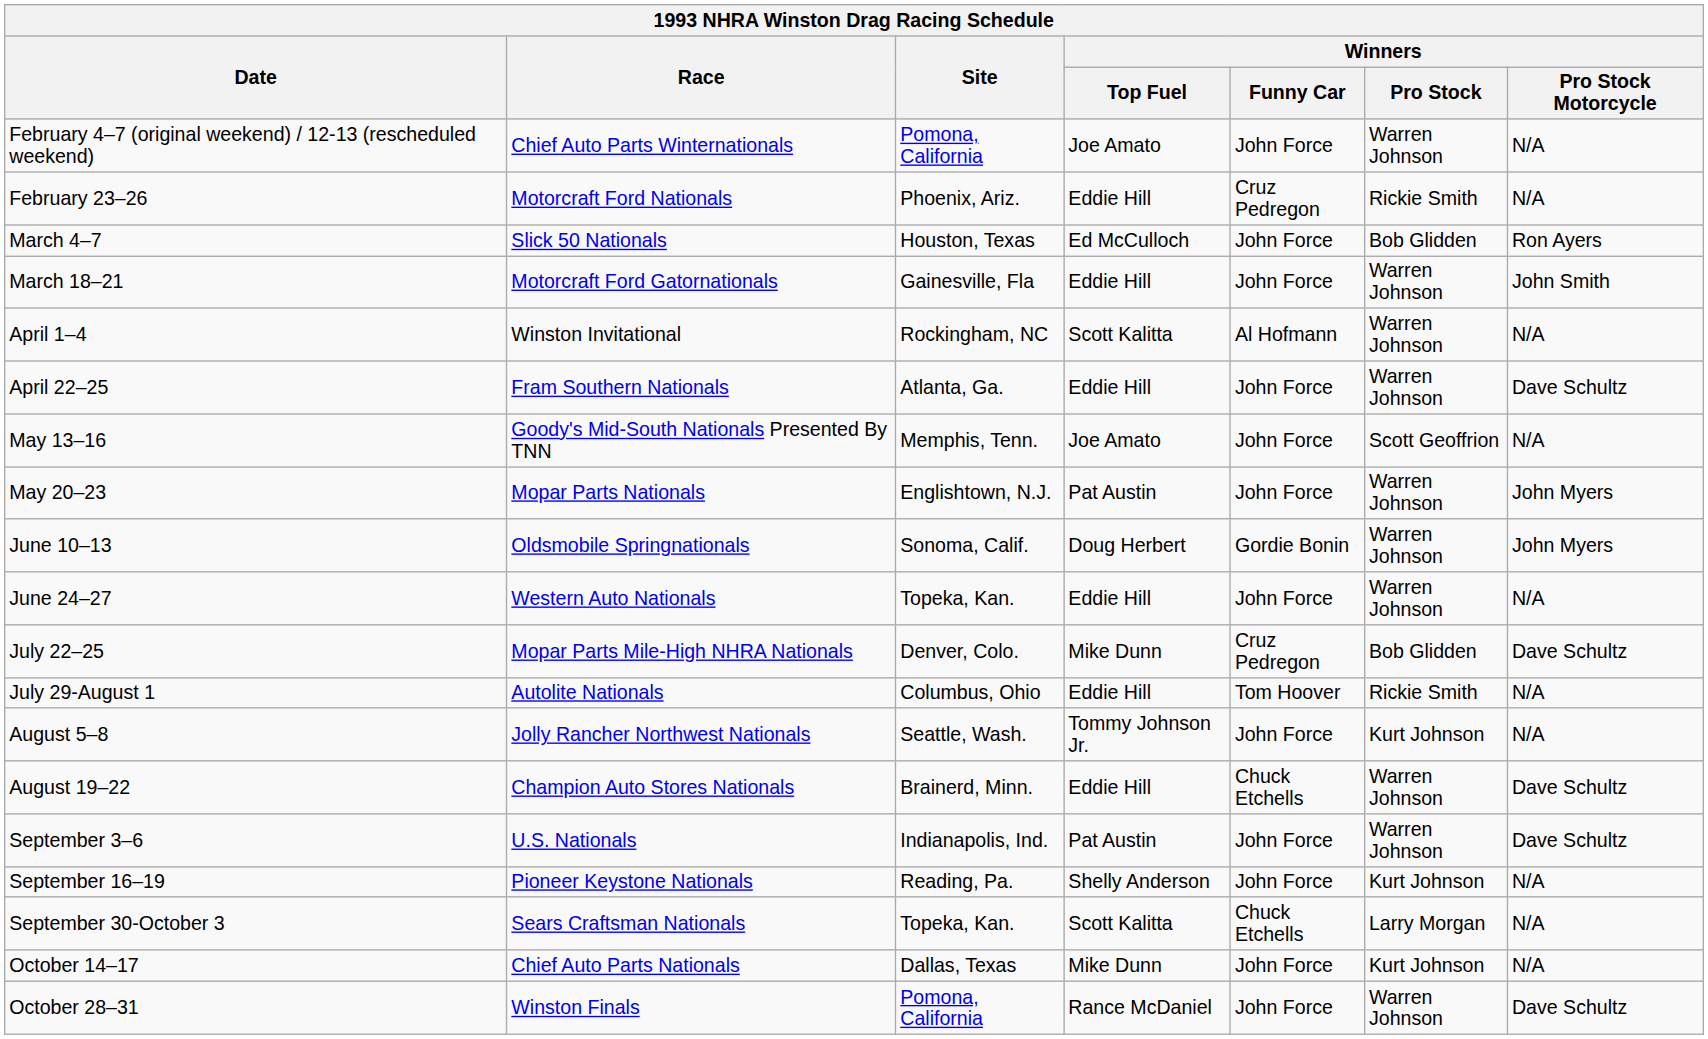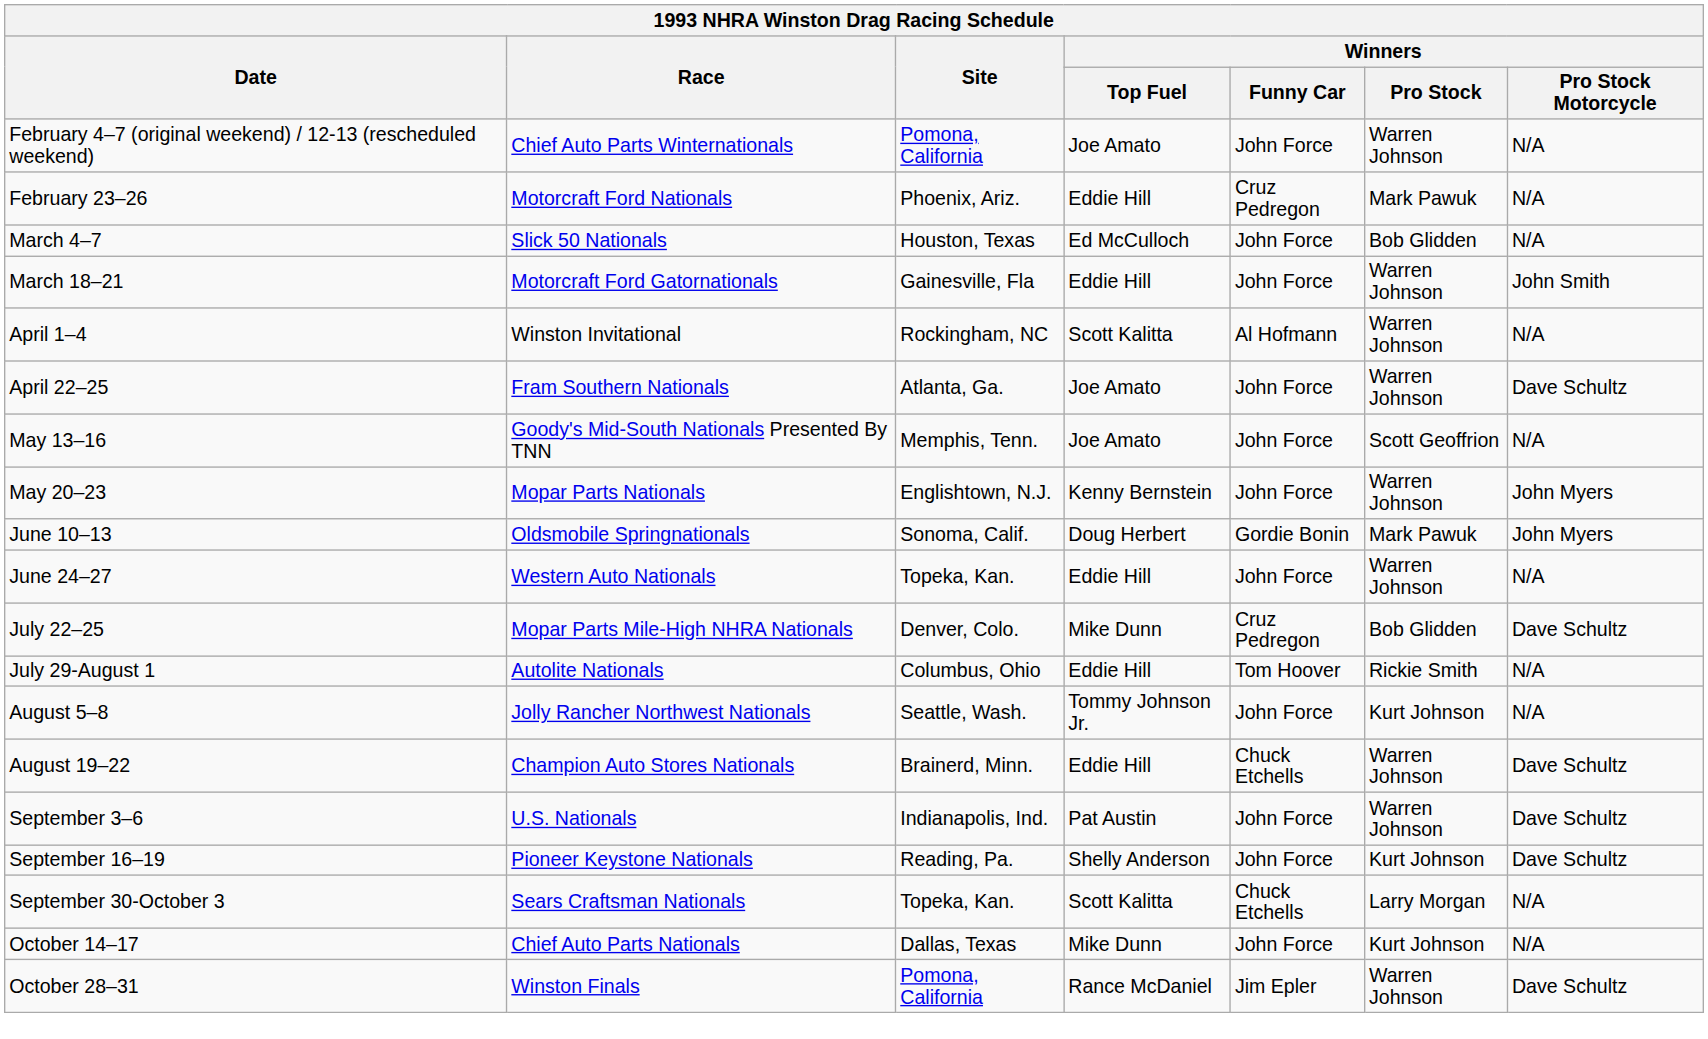February 23–26 | Winners / Pro Stock: Rickie Smith -> Mark Pawuk
March 4–7 | Winners / Pro Stock Motorcycle: Ron Ayers -> N/A
April 22–25 | Winners / Top Fuel: Eddie Hill -> Joe Amato
May 20–23 | Winners / Top Fuel: Pat Austin -> Kenny Bernstein
June 10–13 | Winners / Pro Stock: Warren Johnson -> Mark Pawuk
September 16–19 | Winners / Pro Stock Motorcycle: N/A -> Dave Schultz
October 28–31 | Winners / Funny Car: John Force -> Jim Epler
